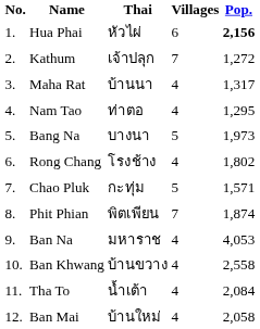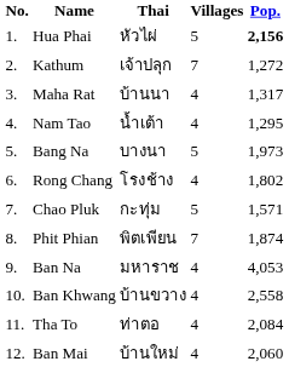Hua Phai | Villages: 6 -> 5
Nam Tao | Thai: ท่าตอ -> น้ำเต้า
Tha To | Thai: น้ำเต้า -> ท่าตอ
Ban Mai | Pop.: 2,058 -> 2,060
